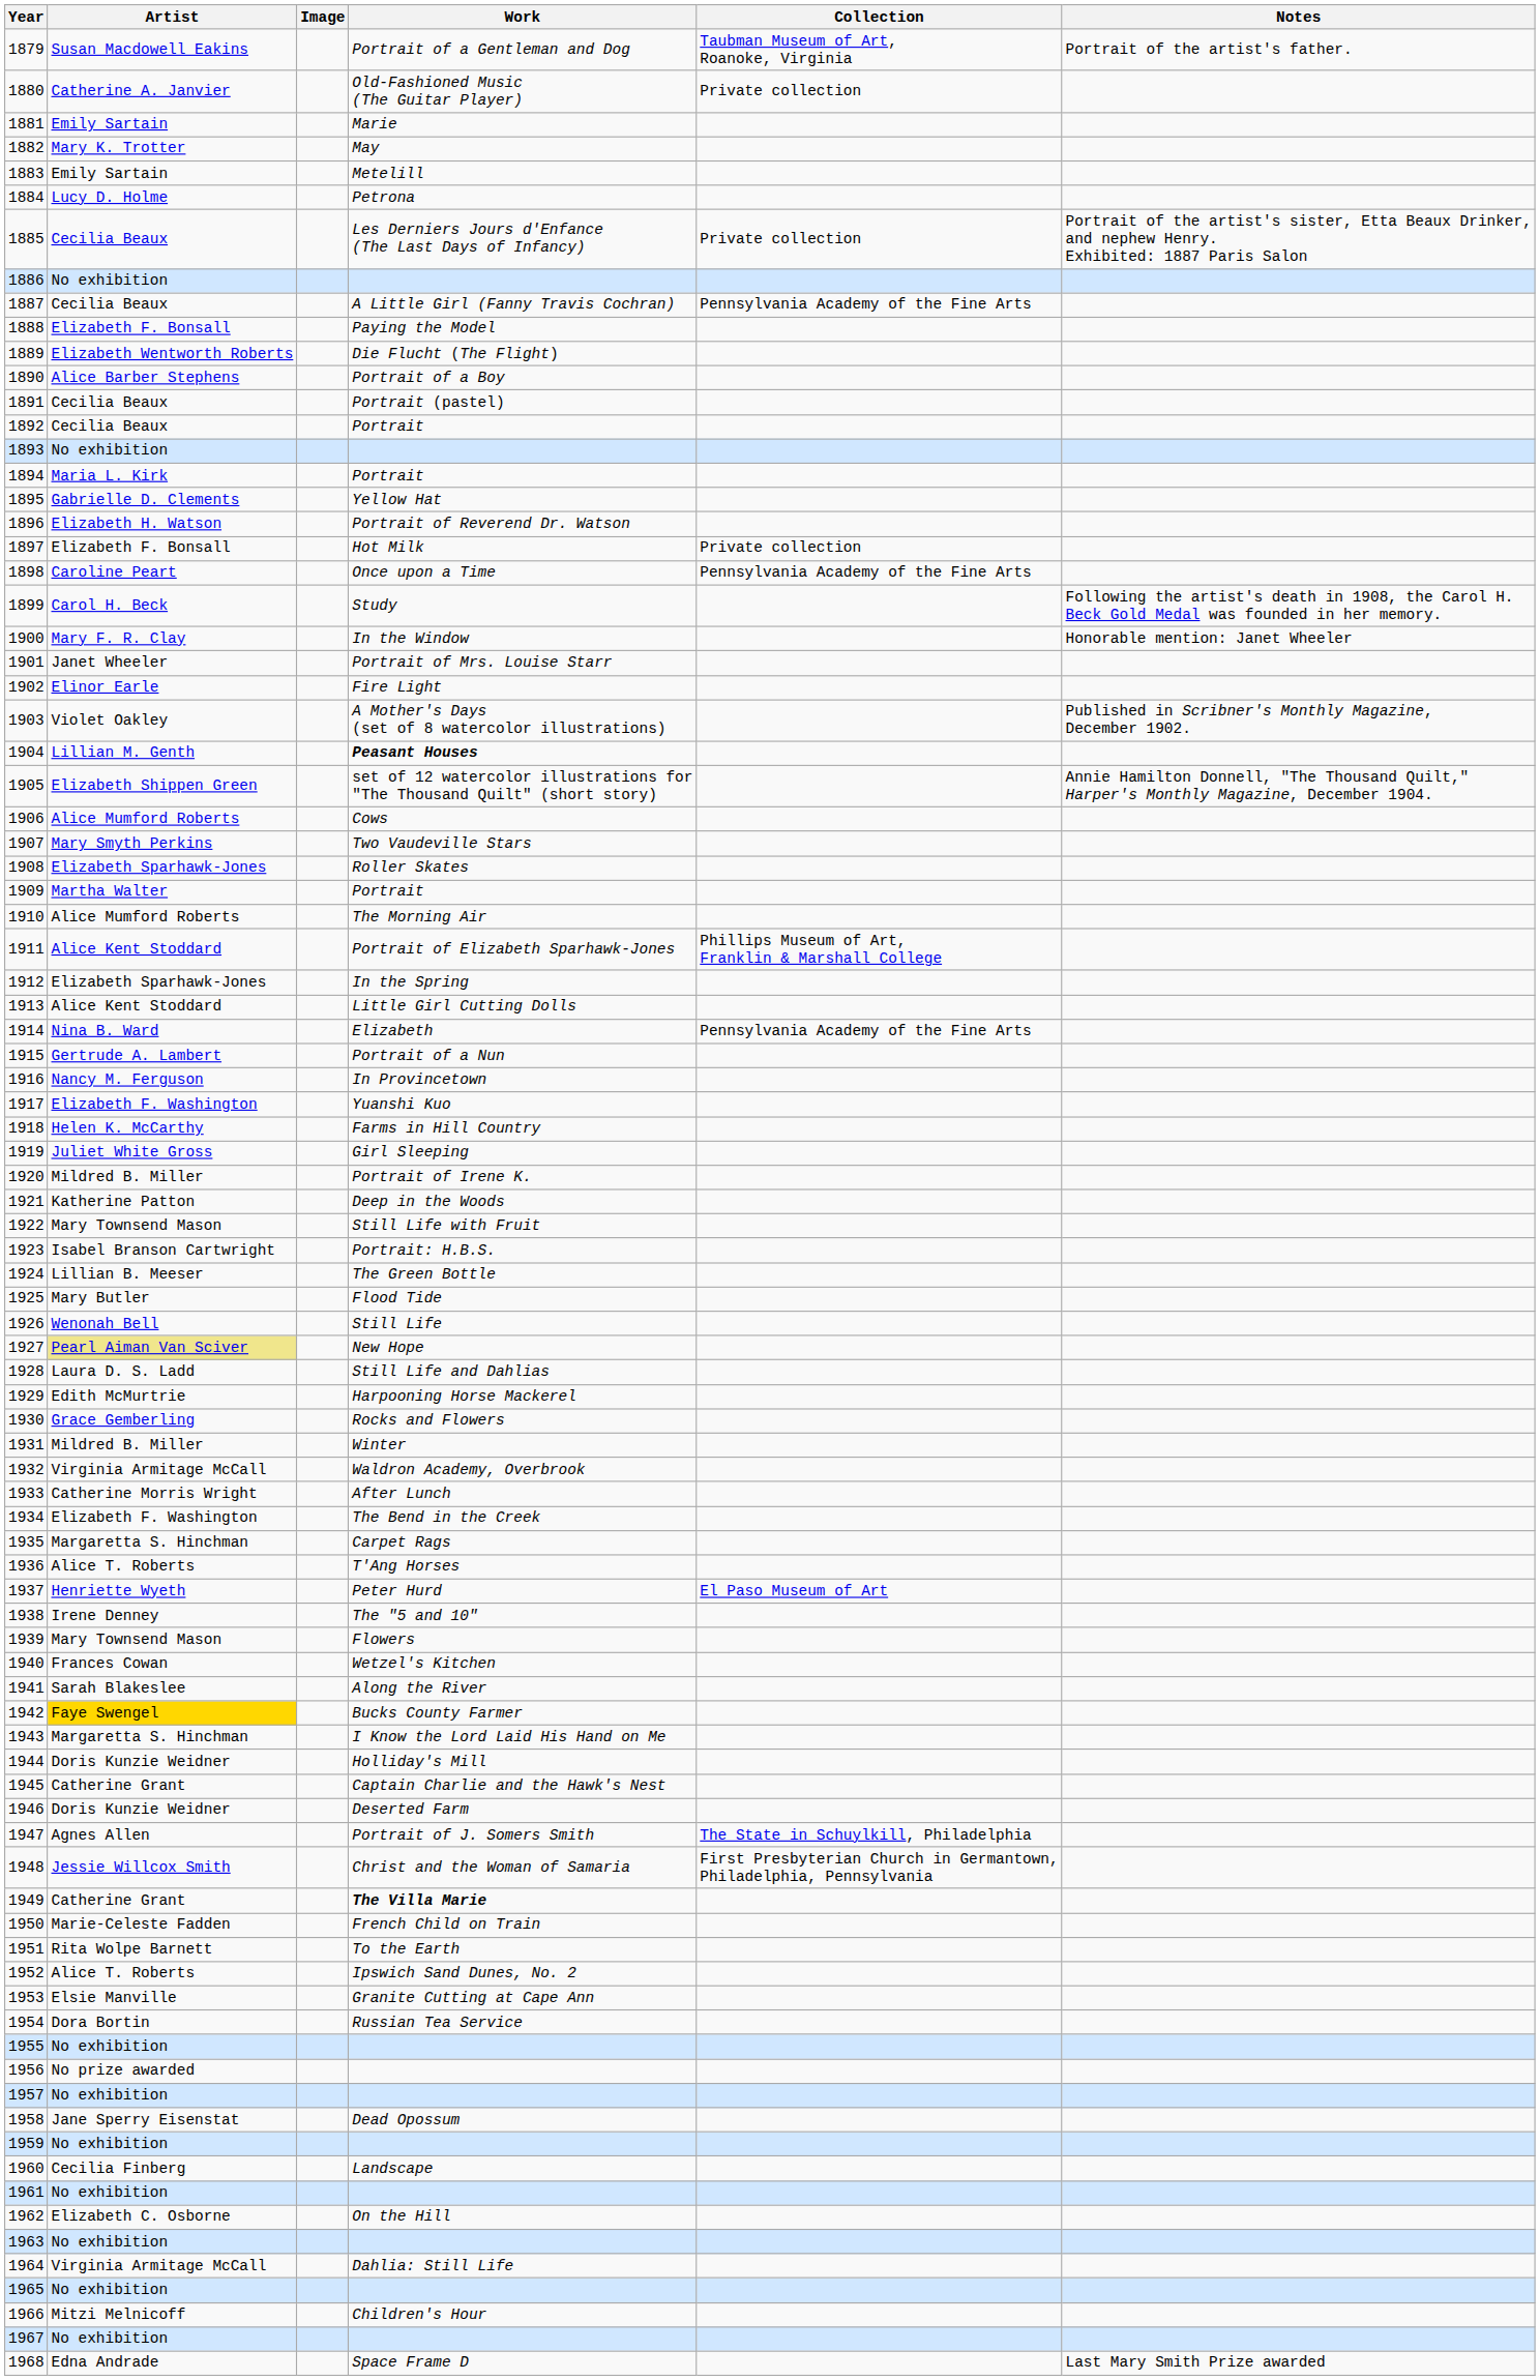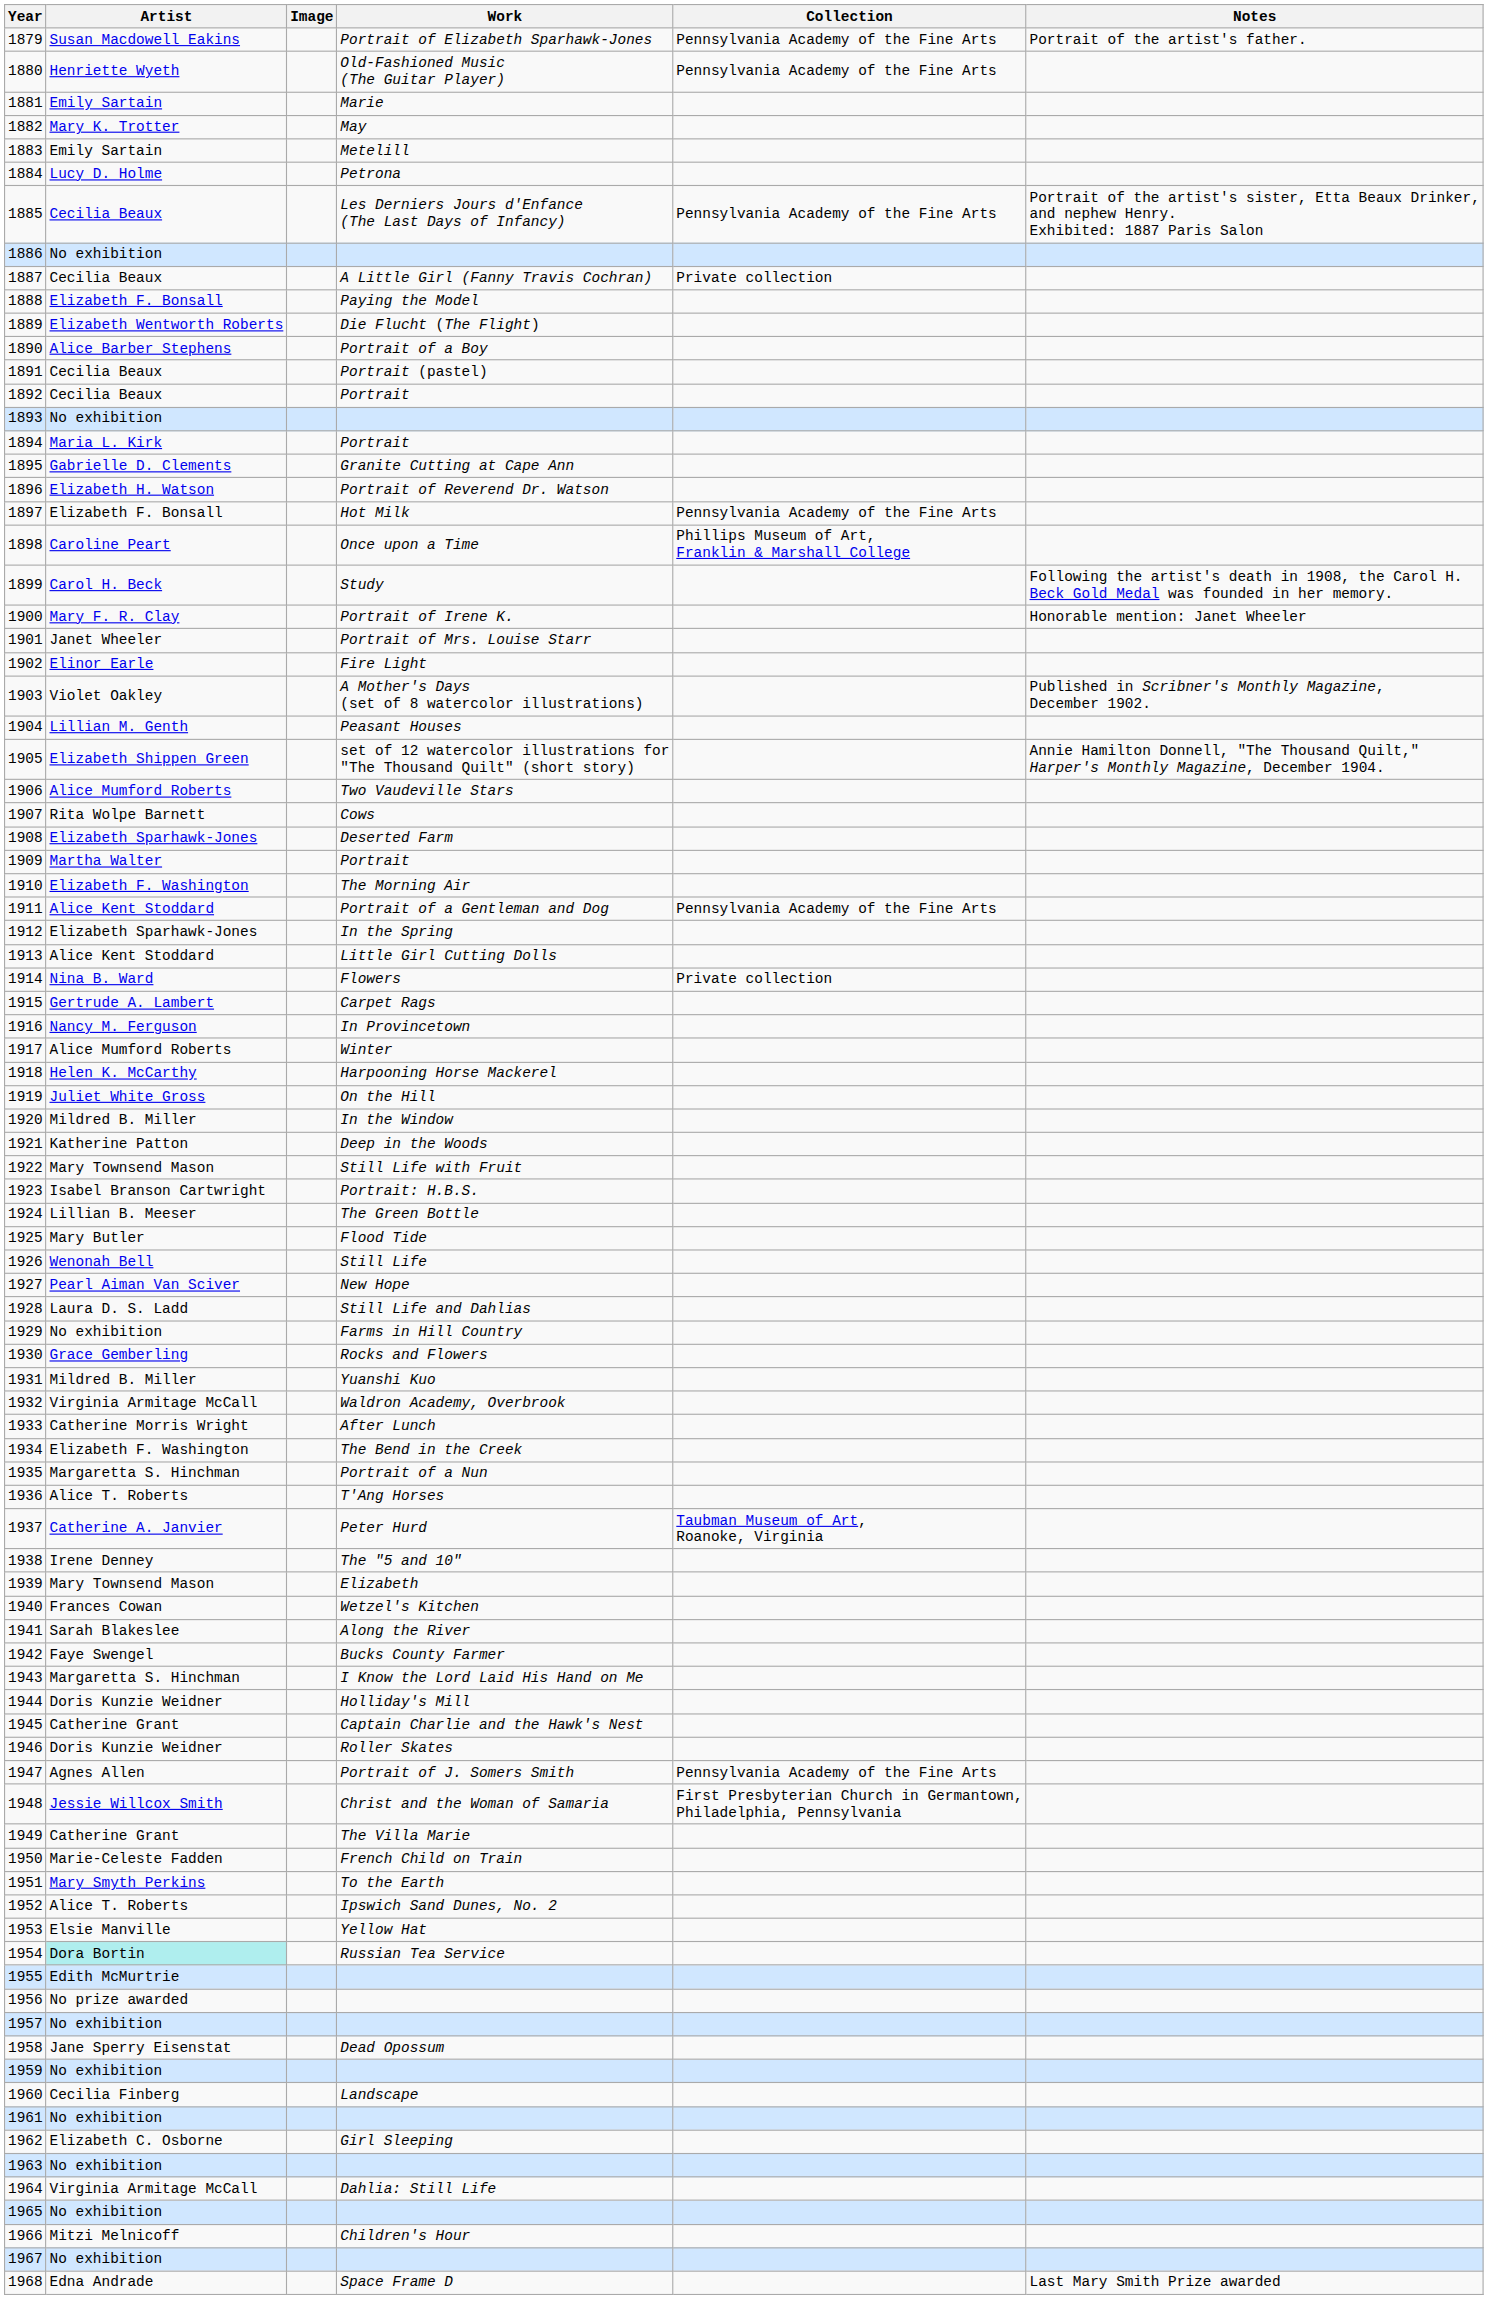1879 | Work: Portrait of a Gentleman and Dog -> Portrait of Elizabeth Sparhawk-Jones
1879 | Collection: Taubman Museum of Art, Roanoke, Virginia -> Pennsylvania Academy of the Fine Arts
1880 | Artist: Catherine A. Janvier -> Henriette Wyeth
1880 | Collection: Private collection -> Pennsylvania Academy of the Fine Arts
1885 | Collection: Private collection -> Pennsylvania Academy of the Fine Arts
1887 | Collection: Pennsylvania Academy of the Fine Arts -> Private collection
1895 | Work: Yellow Hat -> Granite Cutting at Cape Ann
1897 | Collection: Private collection -> Pennsylvania Academy of the Fine Arts
1898 | Collection: Pennsylvania Academy of the Fine Arts -> Phillips Museum of Art, Franklin & Marshall College
1900 | Work: In the Window -> Portrait of Irene K.
1904 | Work: bold -> normal
1906 | Work: Cows -> Two Vaudeville Stars
1907 | Artist: Mary Smyth Perkins -> Rita Wolpe Barnett
1907 | Work: Two Vaudeville Stars -> Cows
1908 | Work: Roller Skates -> Deserted Farm
1910 | Artist: Alice Mumford Roberts -> Elizabeth F. Washington
1911 | Work: Portrait of Elizabeth Sparhawk-Jones -> Portrait of a Gentleman and Dog
1911 | Collection: Phillips Museum of Art, Franklin & Marshall College -> Pennsylvania Academy of the Fine Arts
1914 | Work: Elizabeth -> Flowers
1914 | Collection: Pennsylvania Academy of the Fine Arts -> Private collection
1915 | Work: Portrait of a Nun -> Carpet Rags
1917 | Artist: Elizabeth F. Washington -> Alice Mumford Roberts
1917 | Work: Yuanshi Kuo -> Winter
1918 | Work: Farms in Hill Country -> Harpooning Horse Mackerel
1919 | Work: Girl Sleeping -> On the Hill
1920 | Work: Portrait of Irene K. -> In the Window
1927 | Artist: khaki background -> no background
1929 | Artist: Edith McMurtrie -> No exhibition
1929 | Work: Harpooning Horse Mackerel -> Farms in Hill Country
1931 | Work: Winter -> Yuanshi Kuo
1935 | Work: Carpet Rags -> Portrait of a Nun
1937 | Artist: Henriette Wyeth -> Catherine A. Janvier
1937 | Collection: El Paso Museum of Art -> Taubman Museum of Art, Roanoke, Virginia
1939 | Work: Flowers -> Elizabeth
1942 | Artist: gold background -> no background
1946 | Work: Deserted Farm -> Roller Skates
1947 | Collection: The State in Schuylkill, Philadelphia -> Pennsylvania Academy of the Fine Arts
1949 | Work: bold -> normal
1951 | Artist: Rita Wolpe Barnett -> Mary Smyth Perkins
1953 | Work: Granite Cutting at Cape Ann -> Yellow Hat
1954 | Artist: no background -> paleturquoise background
1955 | Artist: No exhibition -> Edith McMurtrie
1962 | Work: On the Hill -> Girl Sleeping
